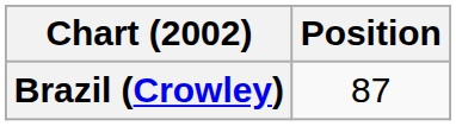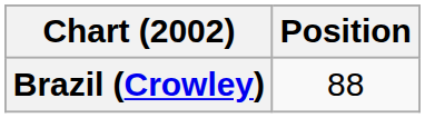Brazil (Crowley) | Position: 87 -> 88
